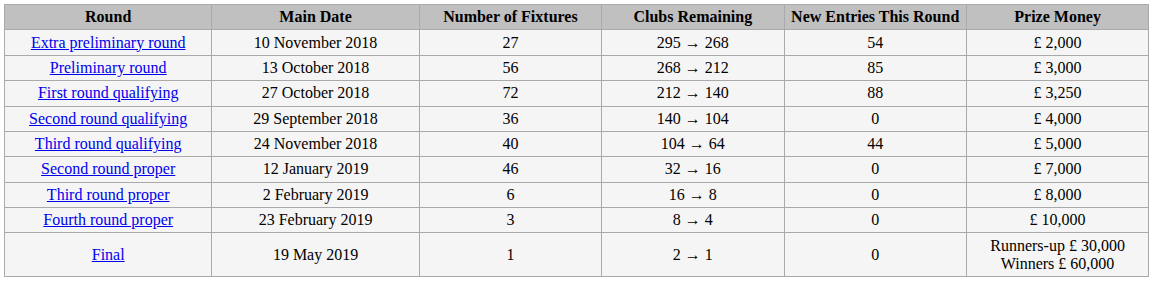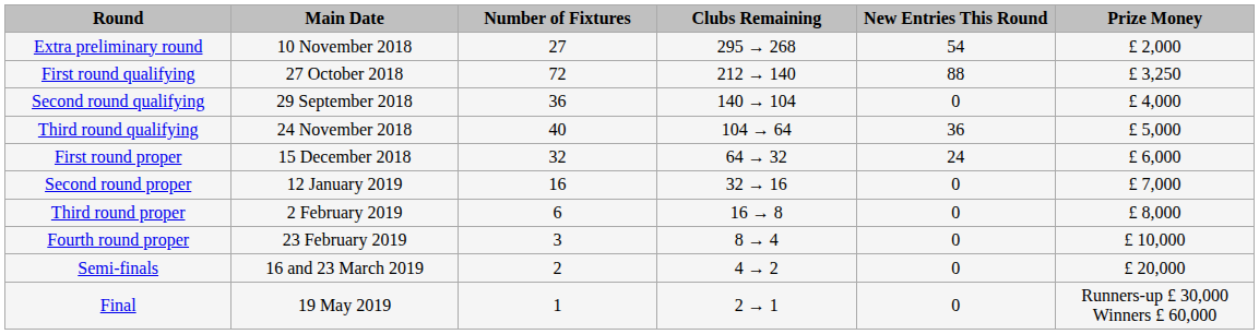- row: Preliminary round | 13 October 2018 | 56 | 268 → 212 | 85 | £ 3,000
Third round qualifying | New Entries This Round: 44 -> 36
+ row: First round proper | 15 December 2018 | 32 | 64 → 32 | 24 | £ 6,000
Second round proper | Number of Fixtures: 46 -> 16
+ row: Semi-finals | 16 and 23 March 2019 | 2 | 4 → 2 | 0 | £ 20,000
